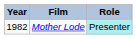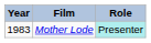Mother Lode | Year: 1982 -> 1983
